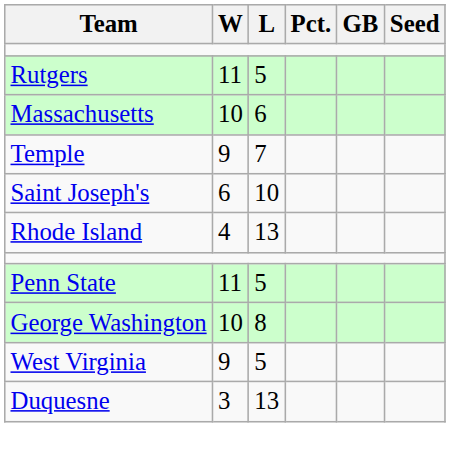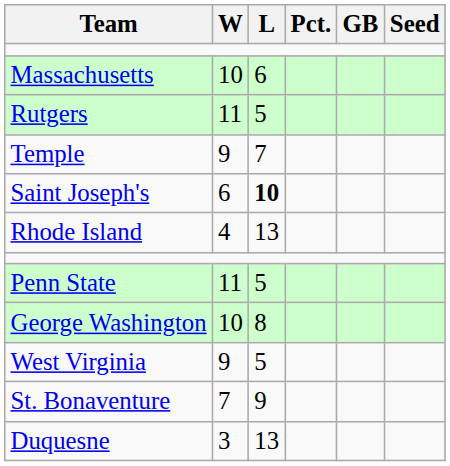rows swapped: Rutgers <-> Massachusetts
Saint Joseph's | L: normal -> bold
+ row: St. Bonaventure | 7 | 9
